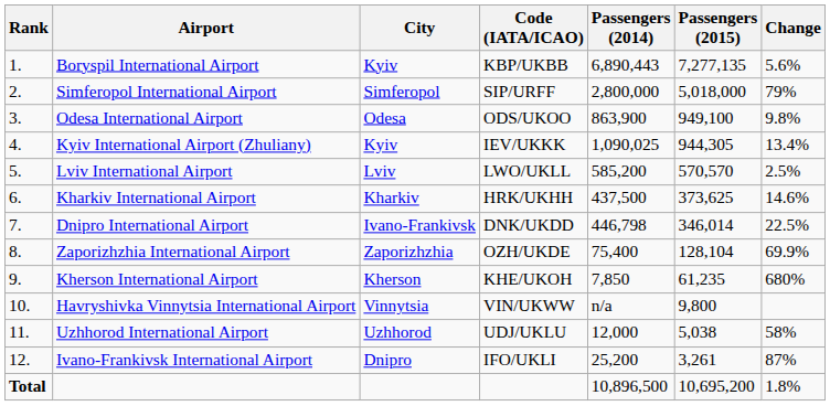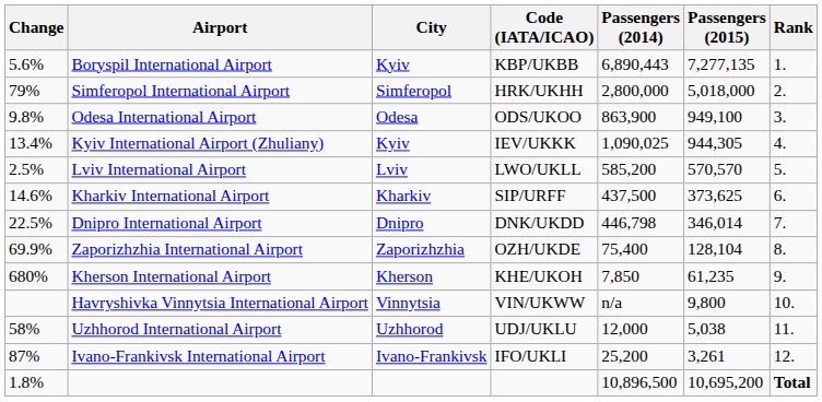columns swapped: Rank <-> Change
Simferopol International Airport | Code (IATA/ICAO): SIP/URFF -> HRK/UKHH
Kharkiv International Airport | Code (IATA/ICAO): HRK/UKHH -> SIP/URFF
Dnipro International Airport | City: Ivano-Frankivsk -> Dnipro
Ivano-Frankivsk International Airport | City: Dnipro -> Ivano-Frankivsk
